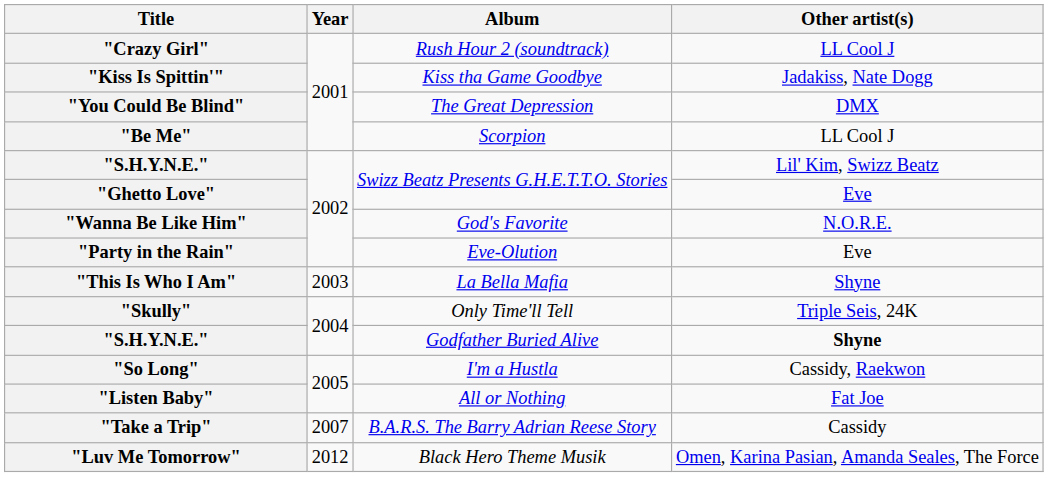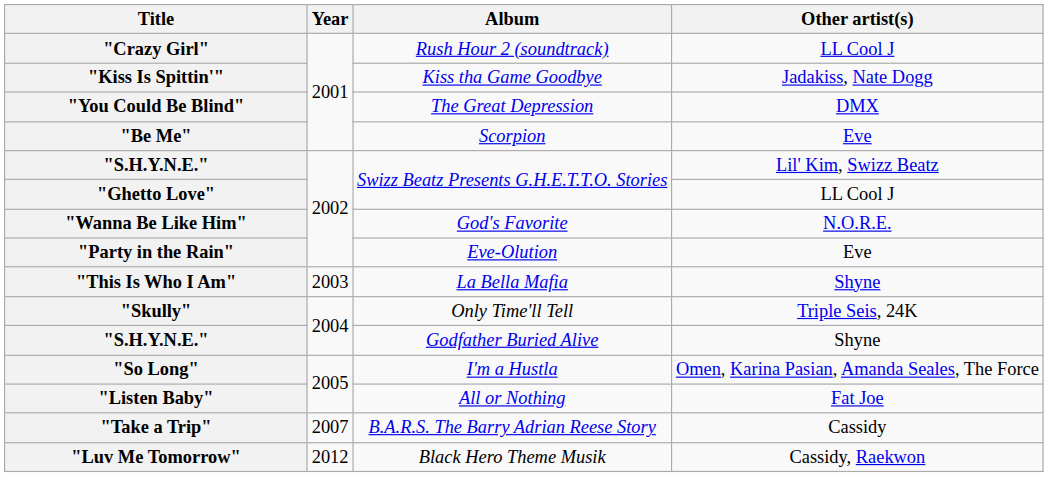"Be Me" | Other artist(s): LL Cool J -> Eve
"Ghetto Love" | Other artist(s): Eve -> LL Cool J
"S.H.Y.N.E." / Godfather Buried Alive | Other artist(s): bold -> normal
"So Long" | Other artist(s): Cassidy, Raekwon -> Omen, Karina Pasian, Amanda Seales, The Force
"Luv Me Tomorrow" | Other artist(s): Omen, Karina Pasian, Amanda Seales, The Force -> Cassidy, Raekwon
